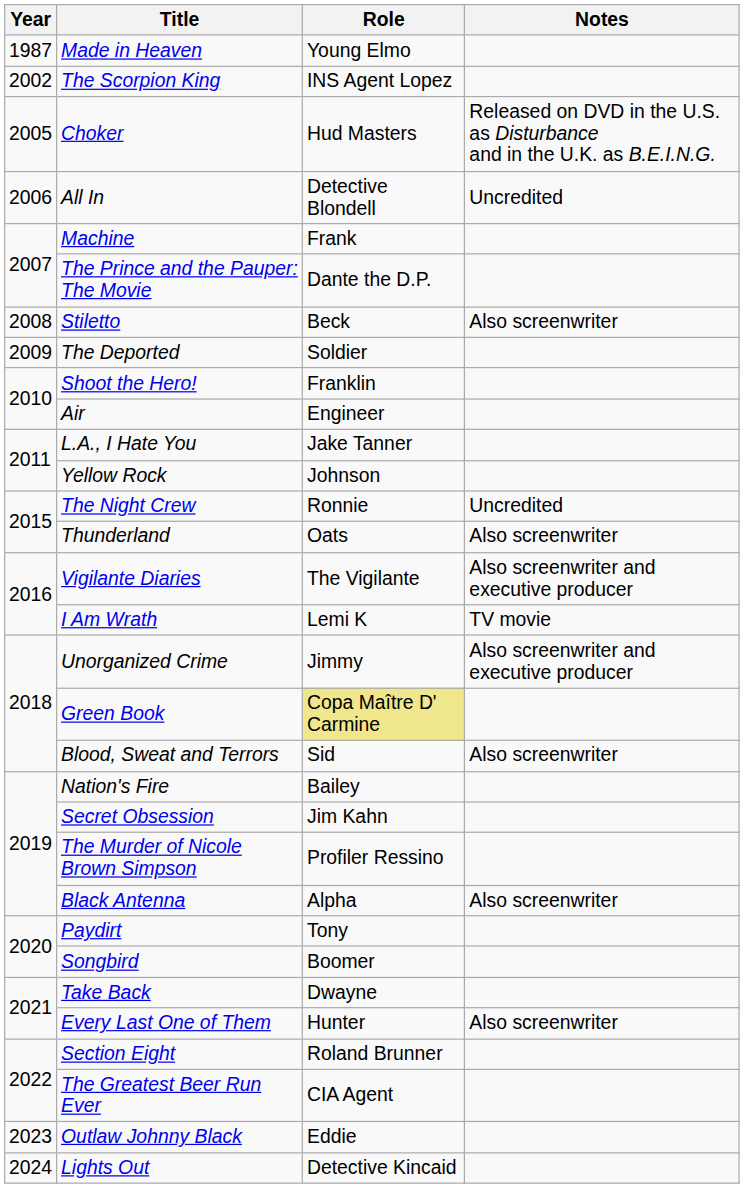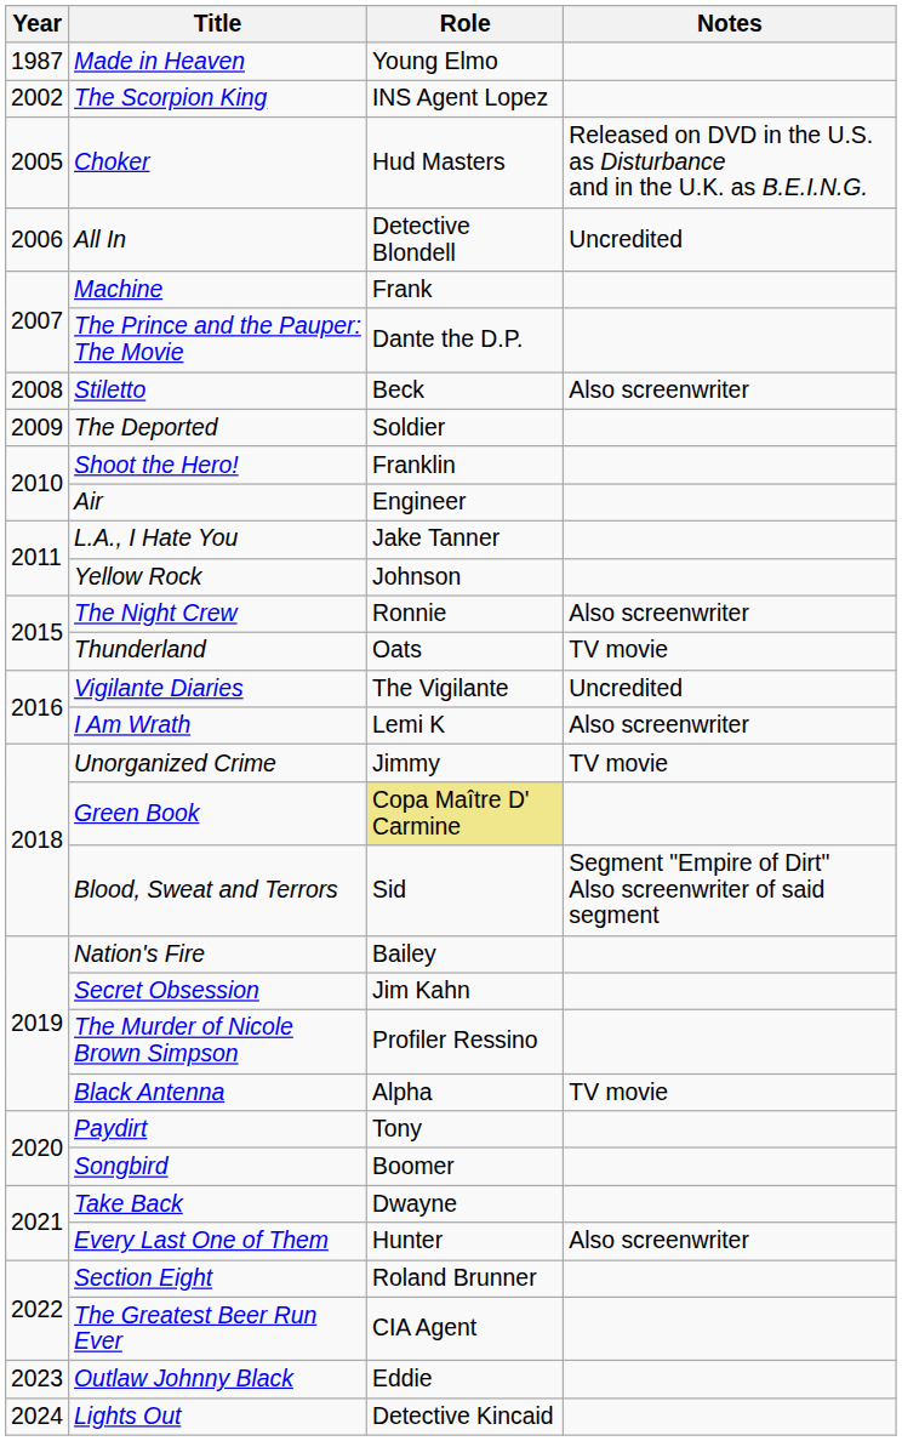The Night Crew | Notes: Uncredited -> Also screenwriter
Thunderland | Notes: Also screenwriter -> TV movie
Vigilante Diaries | Notes: Also screenwriter and executive producer -> Uncredited
I Am Wrath | Notes: TV movie -> Also screenwriter
Unorganized Crime | Notes: Also screenwriter and executive producer -> TV movie
Blood, Sweat and Terrors | Notes: Also screenwriter -> Segment "Empire of Dirt" Also screenwriter of said segment
Black Antenna | Notes: Also screenwriter -> TV movie
